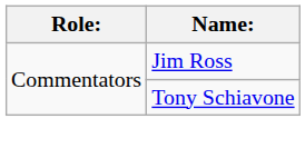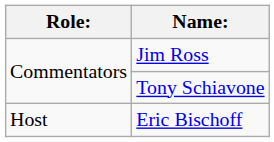+ row: Host | Eric Bischoff
